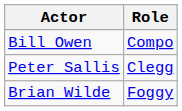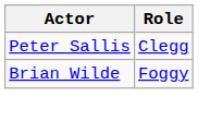- row: Bill Owen | Compo
